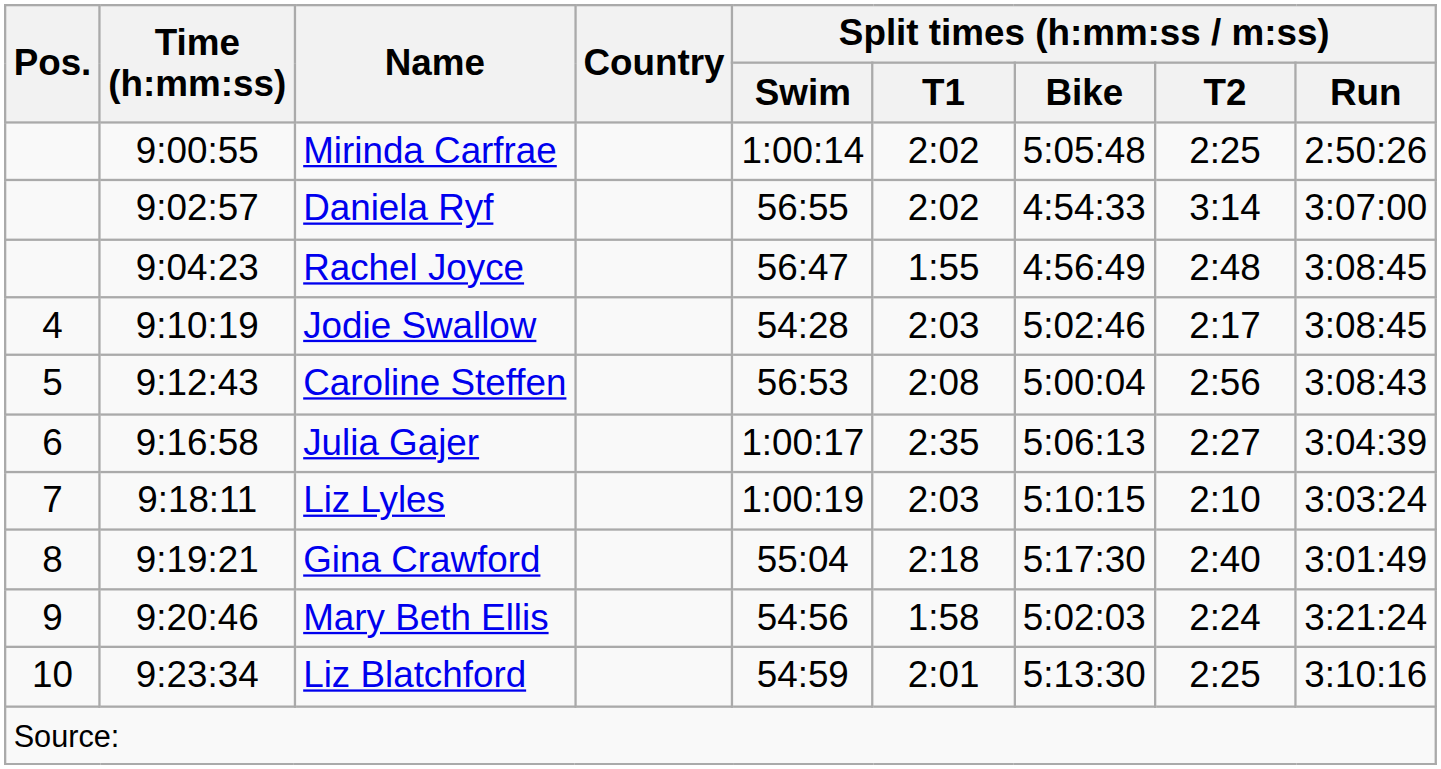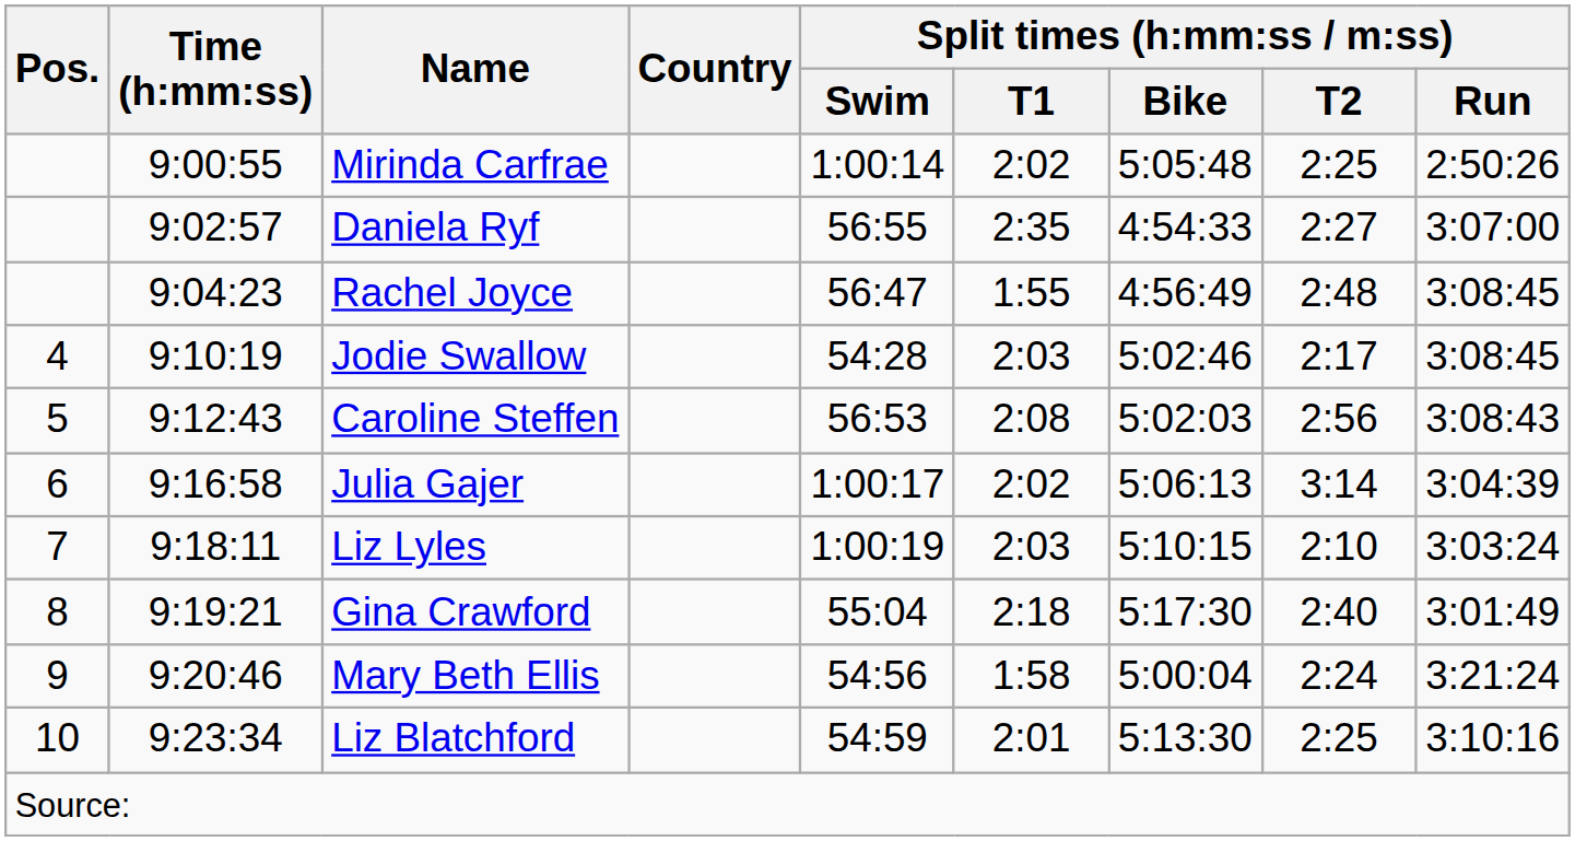Daniela Ryf | Split times (h:mm:ss / m:ss) / T1: 2:02 -> 2:35
Daniela Ryf | Split times (h:mm:ss / m:ss) / T2: 3:14 -> 2:27
Caroline Steffen | Split times (h:mm:ss / m:ss) / Bike: 5:00:04 -> 5:02:03
Julia Gajer | Split times (h:mm:ss / m:ss) / T1: 2:35 -> 2:02
Julia Gajer | Split times (h:mm:ss / m:ss) / T2: 2:27 -> 3:14
Mary Beth Ellis | Split times (h:mm:ss / m:ss) / Bike: 5:02:03 -> 5:00:04
